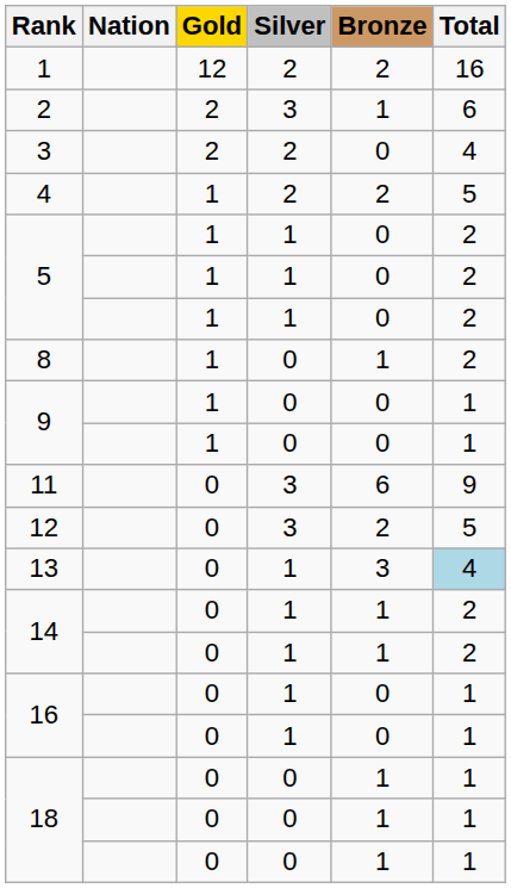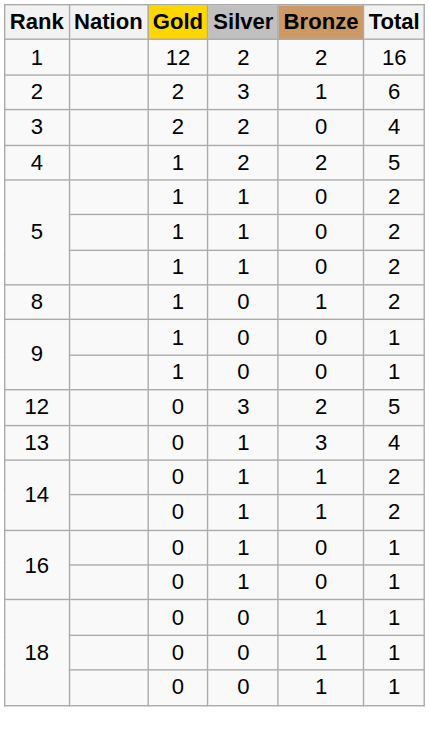- row: 11 | 0 | 3 | 6 | 9
13 | Total: lightblue background -> no background
